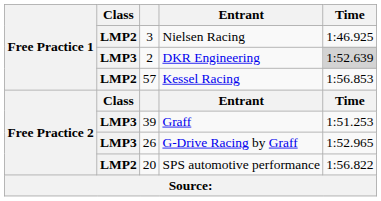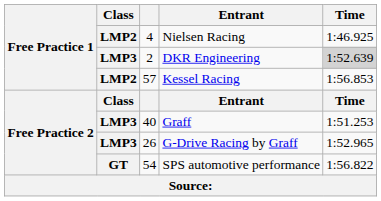Nielsen Racing | column 3: 3 -> 4
Graff | column 3: 39 -> 40
SPS automotive performance | Class: LMP2 -> GT
SPS automotive performance | column 3: 20 -> 54
